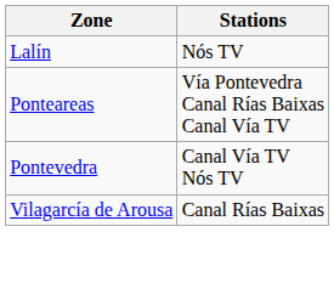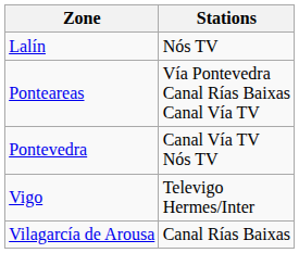+ row: Vigo | Televigo Hermes/Inter
